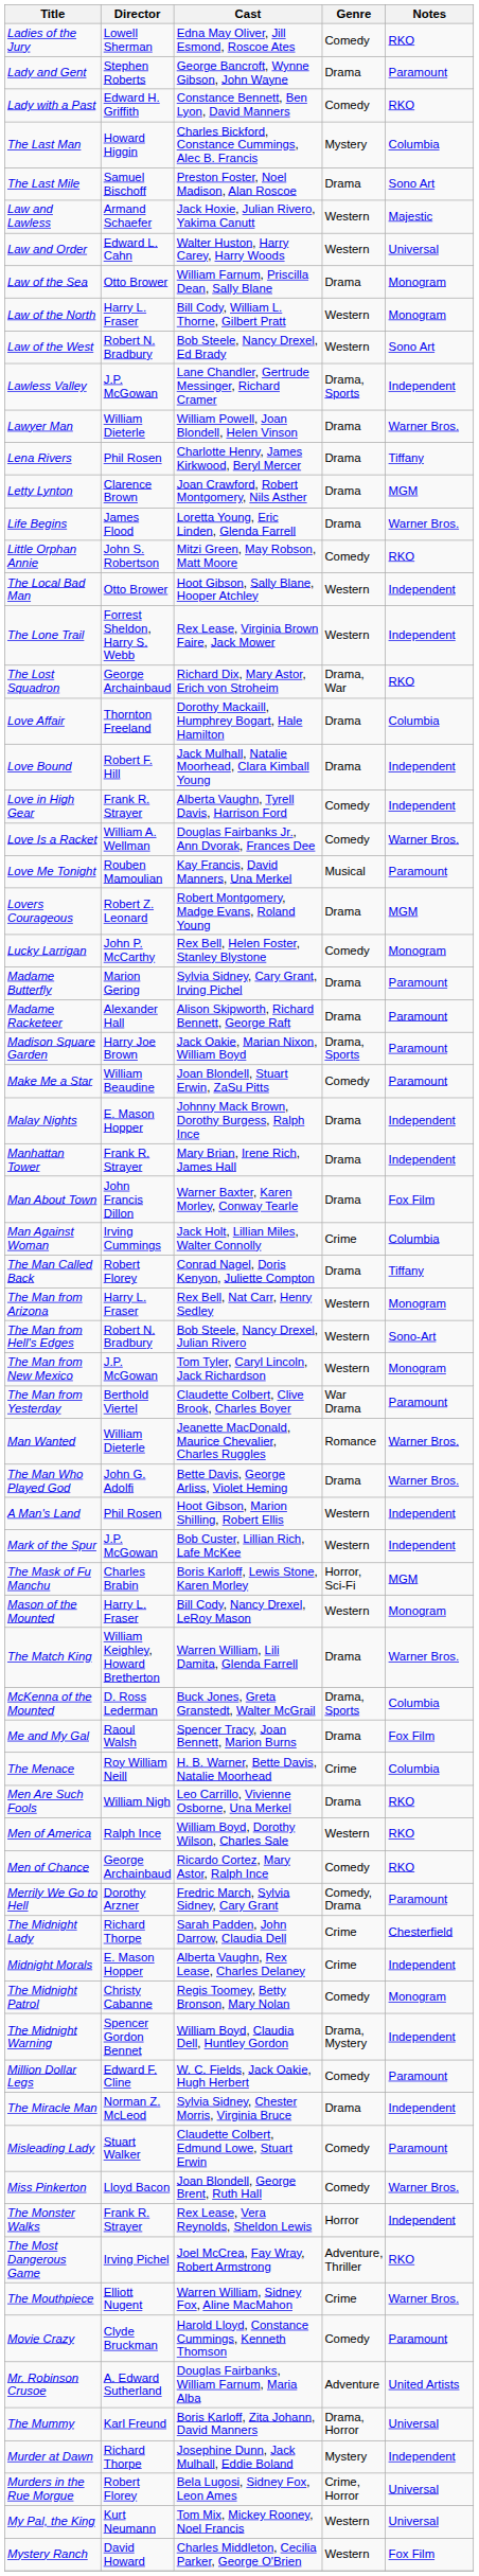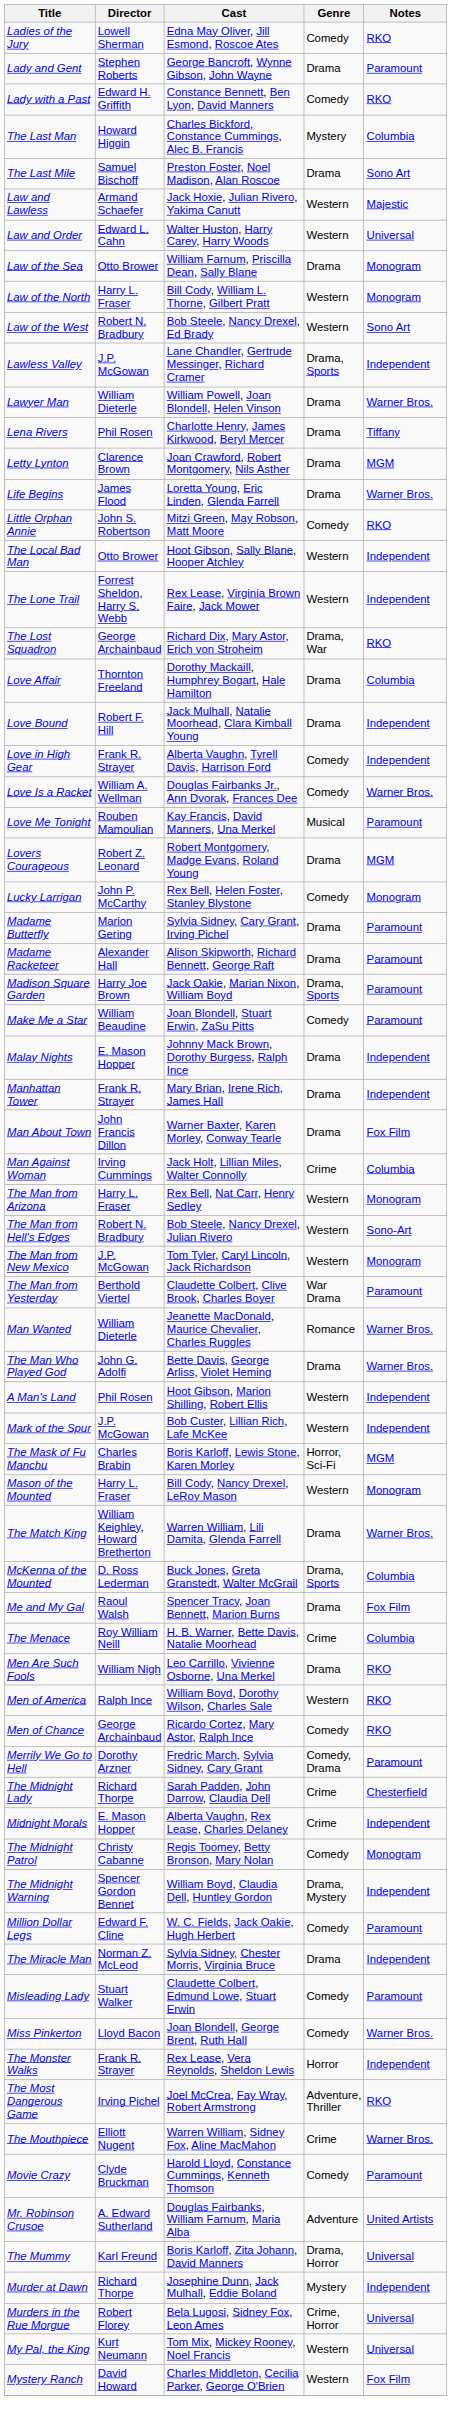- row: The Man Called Back | Robert Florey | Conrad Nagel, Doris Kenyon, Juliette Compton | Drama | Tiffany
